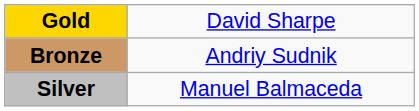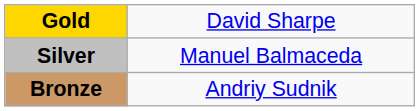rows swapped: Silver <-> Bronze
